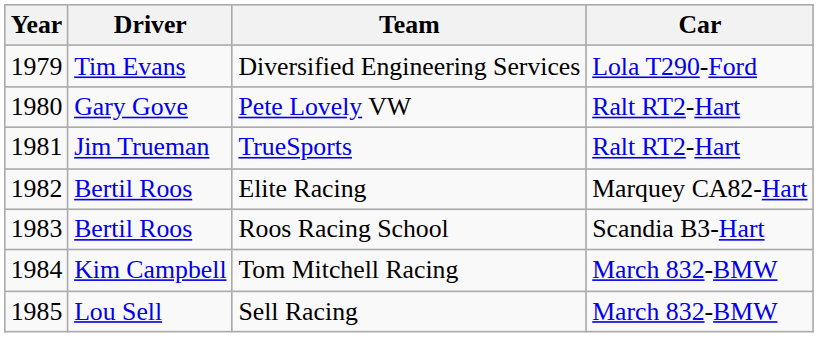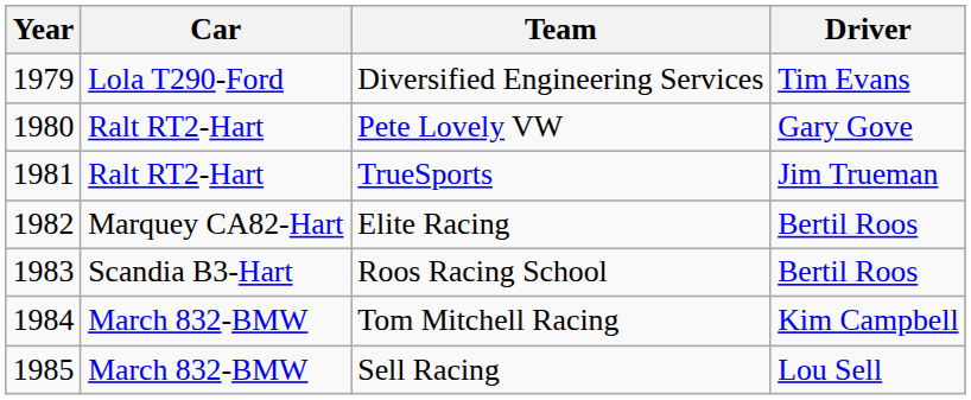columns swapped: Driver <-> Car
